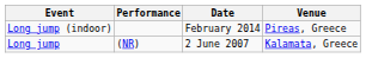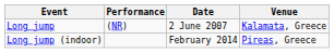rows swapped: Long jump <-> Long jump (indoor)
